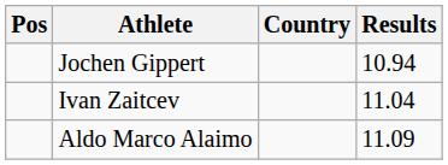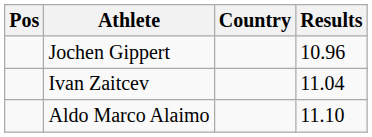Jochen Gippert | Results: 10.94 -> 10.96
Aldo Marco Alaimo | Results: 11.09 -> 11.10
